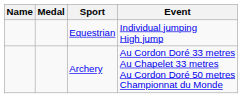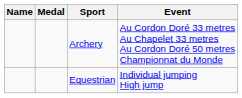rows swapped: Archery <-> Equestrian
